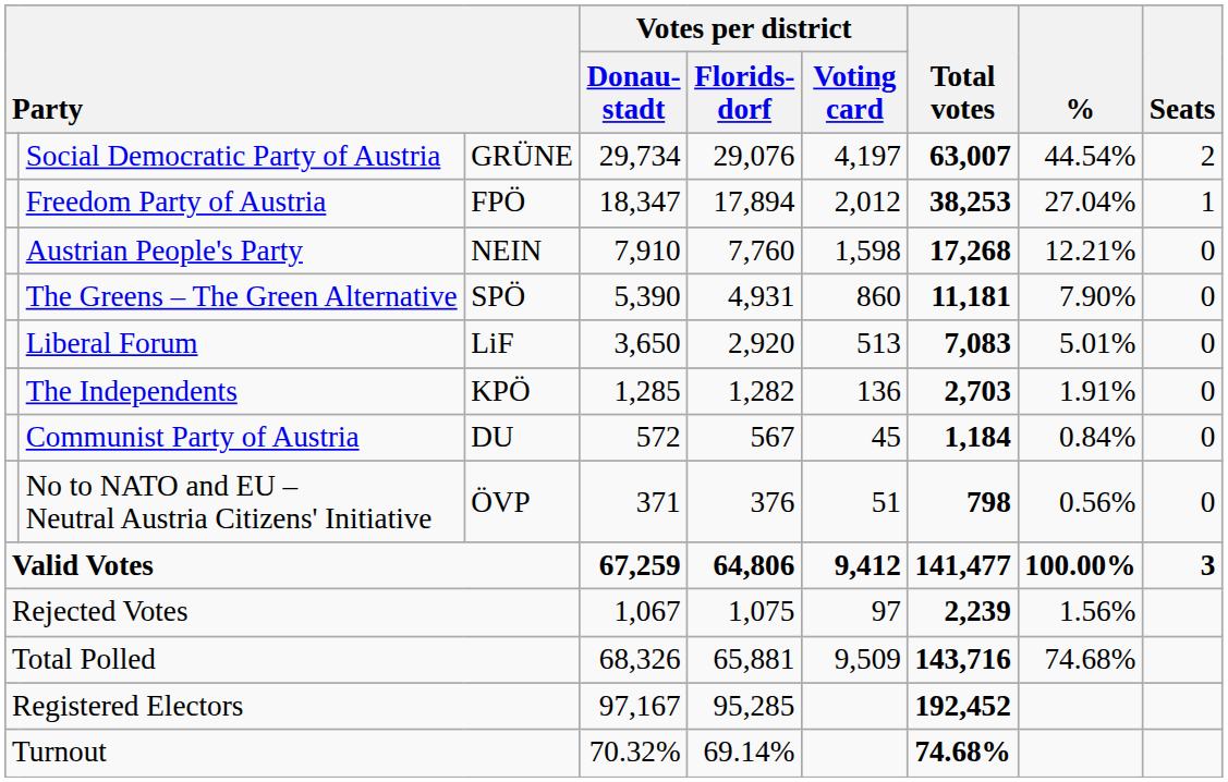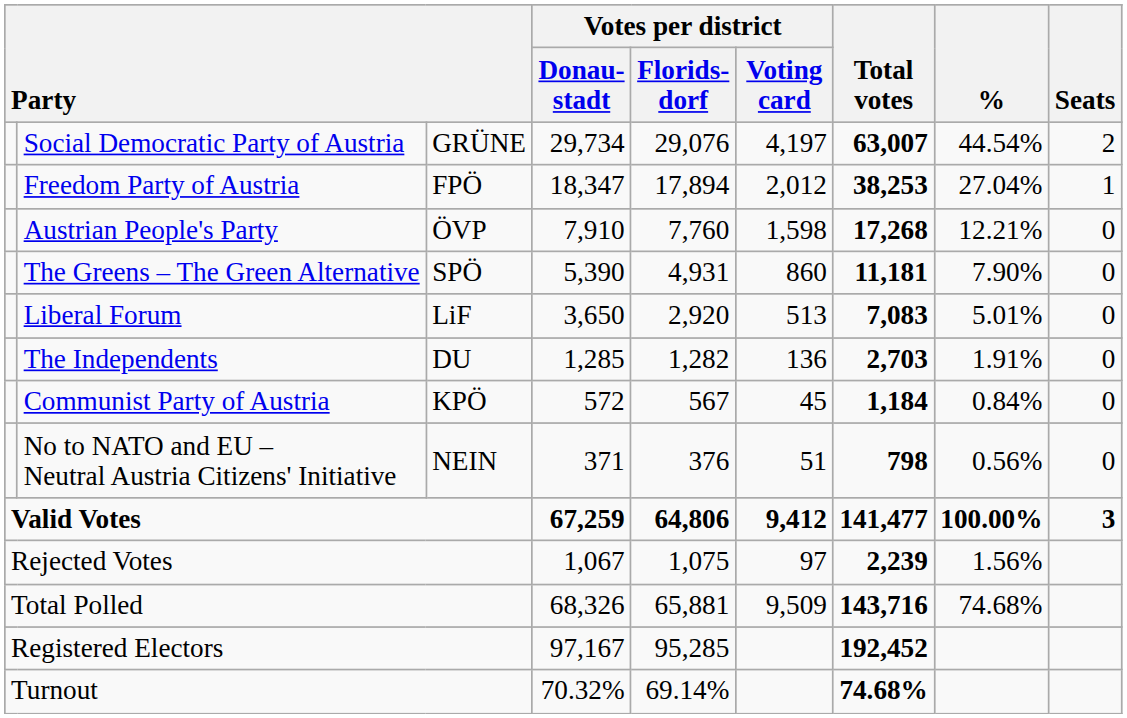Austrian People's Party | column 3: NEIN -> ÖVP
The Independents | column 3: KPÖ -> DU
Communist Party of Austria | column 3: DU -> KPÖ
No to NATO and EU – Neutral Austria Citizens' Initiative | column 3: ÖVP -> NEIN
